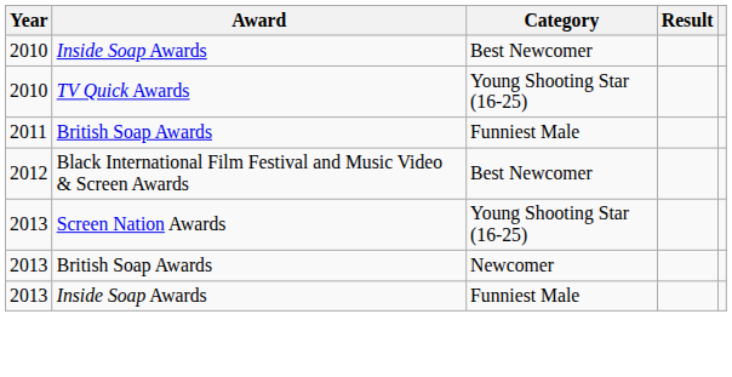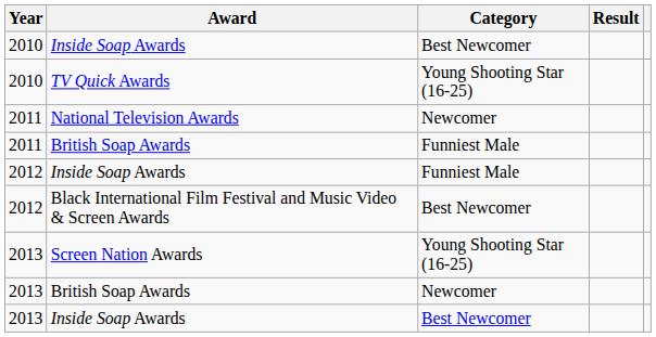+ row: 2011 | National Television Awards | Newcomer
+ row: 2012 | Inside Soap Awards | Funniest Male
2013 / Inside Soap Awards | Category: Funniest Male -> Best Newcomer
